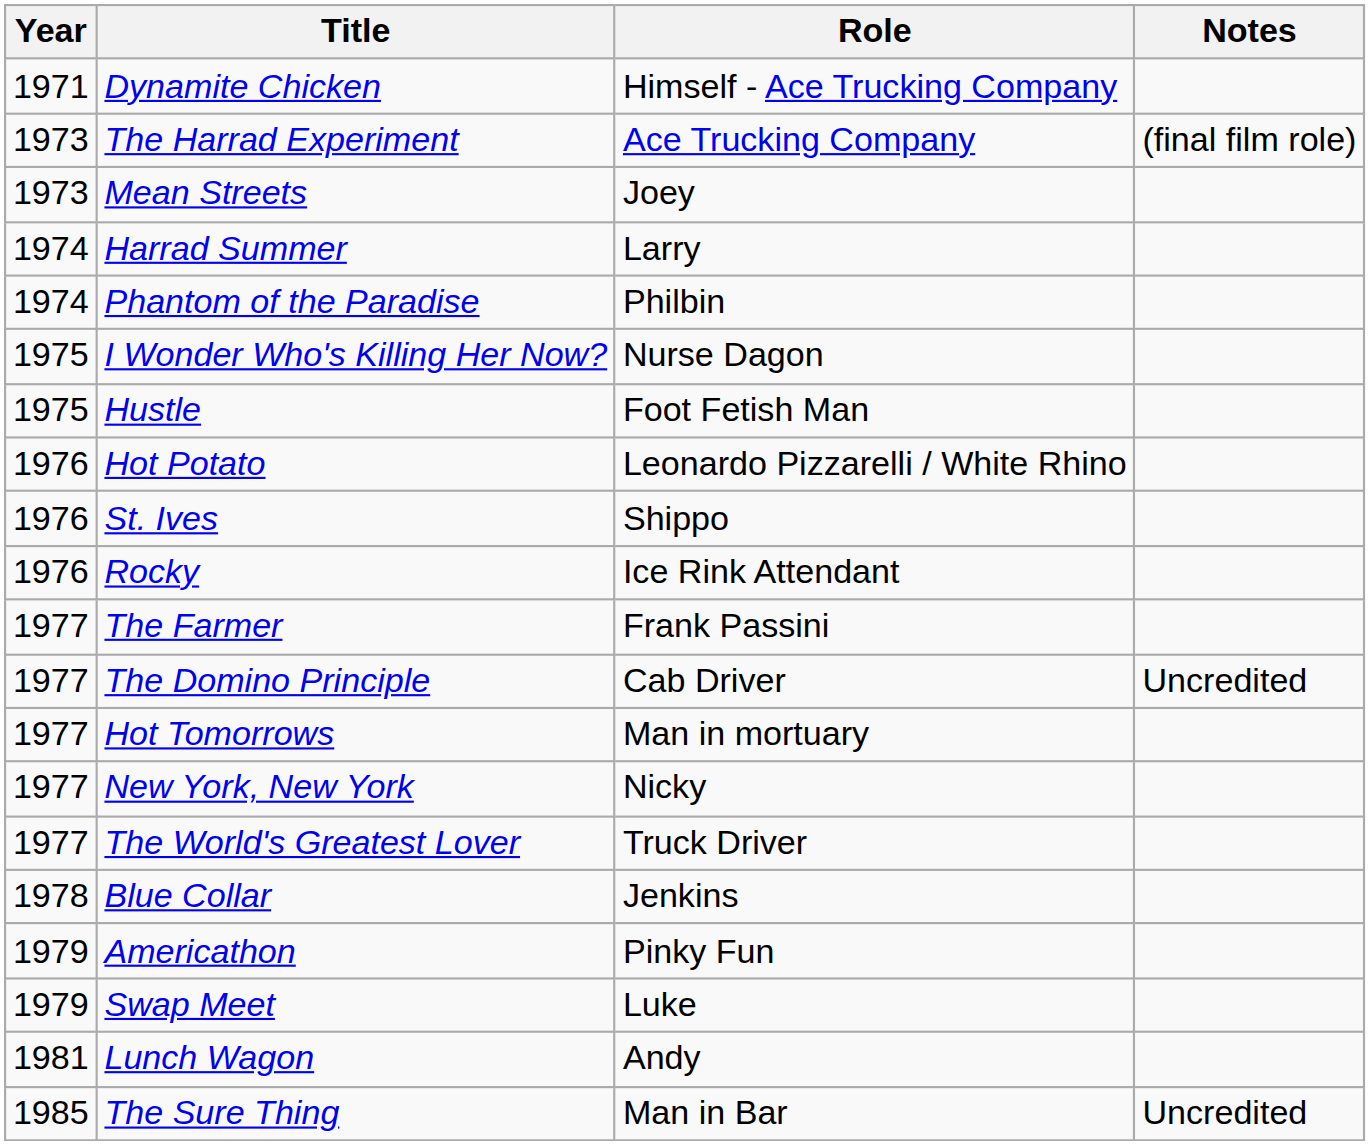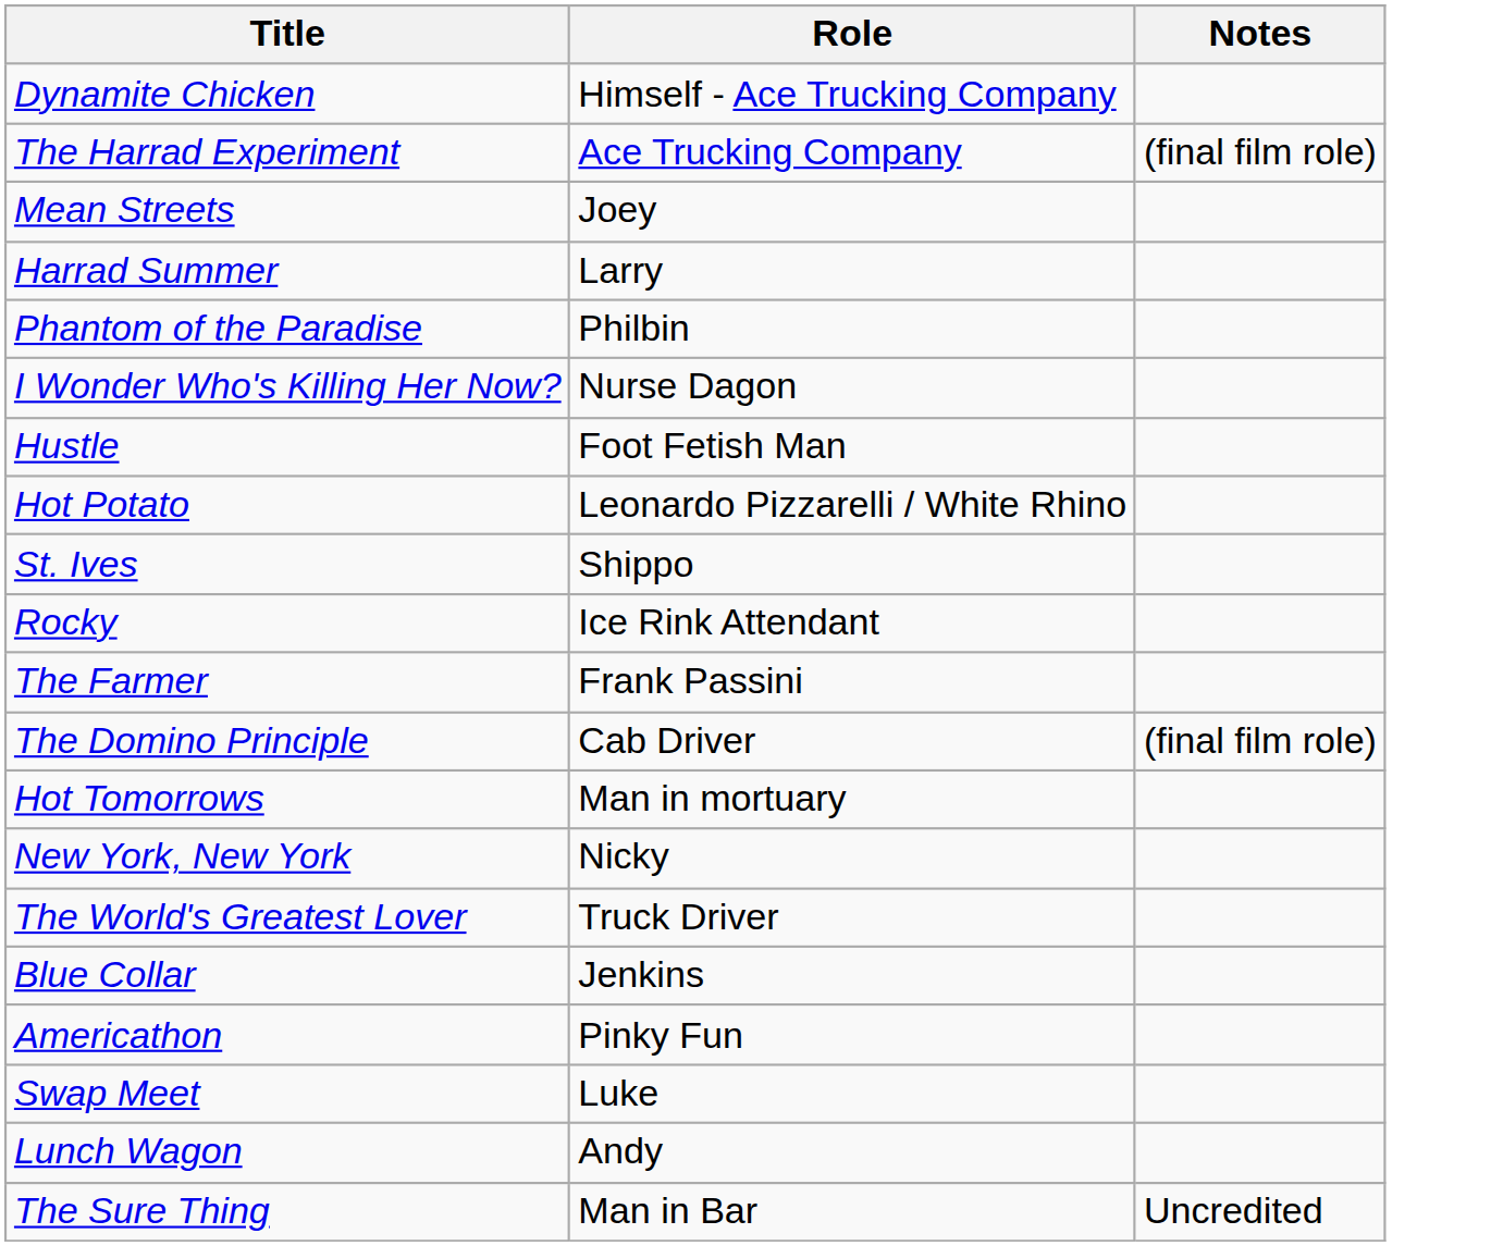- column: Year | 1971 | 1973 | 1973 | 1974 | 1974 | 1975 | 1975 | 1976 | 1976 | 1976 | 1977 | 1977 | 1977 | 1977 | 1977 | 1978 | 1979 | 1979 | 1981 | 1985
The Domino Principle | Notes: Uncredited -> (final film role)
